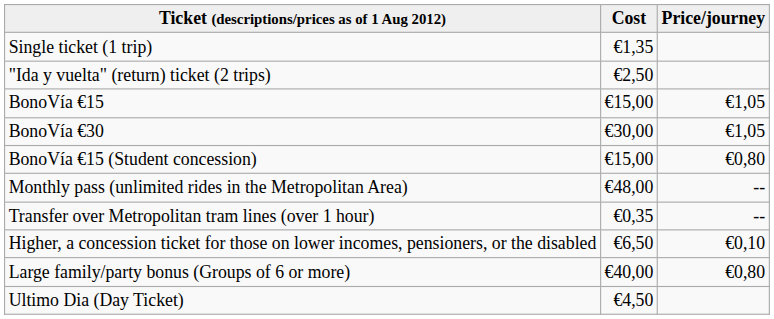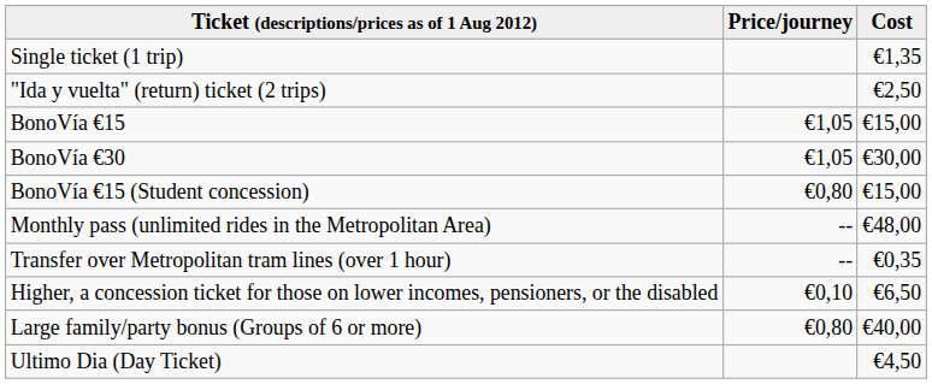columns swapped: Cost <-> Price/journey
